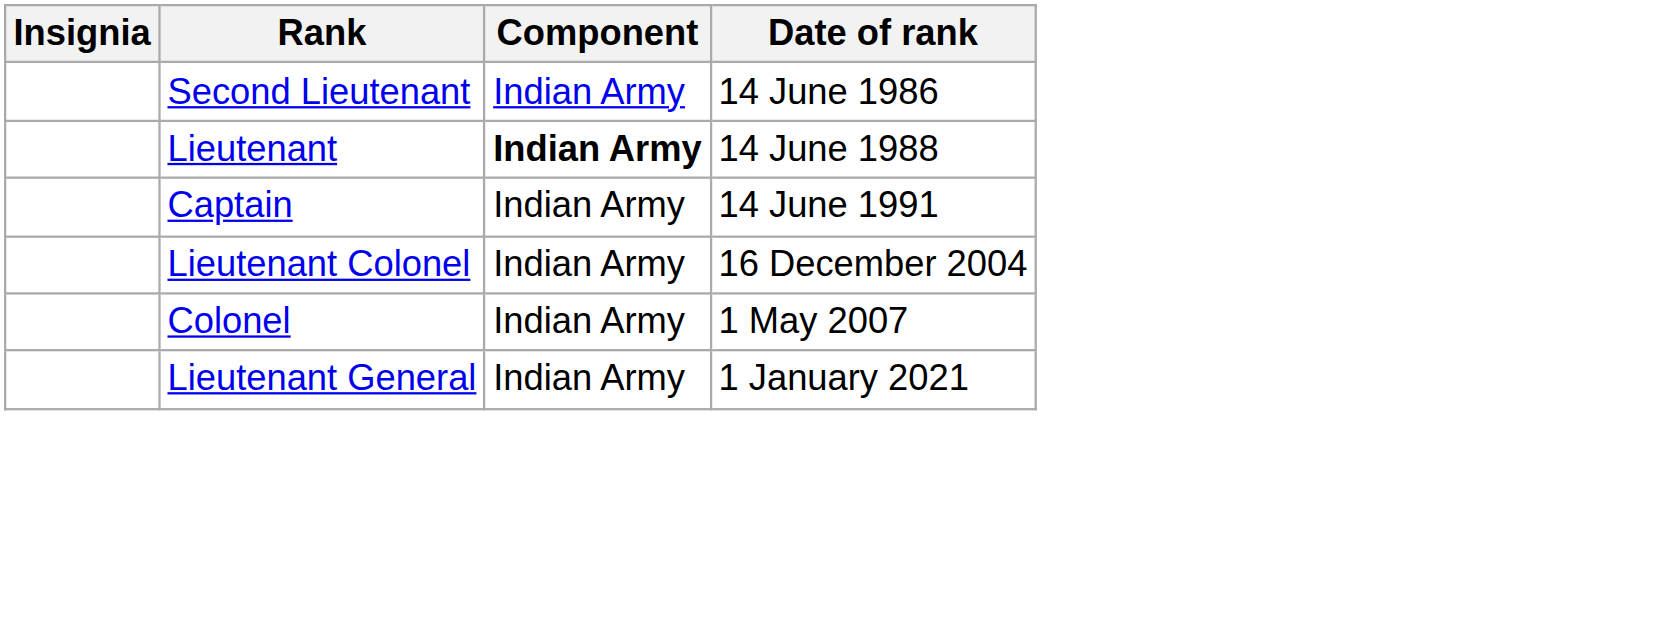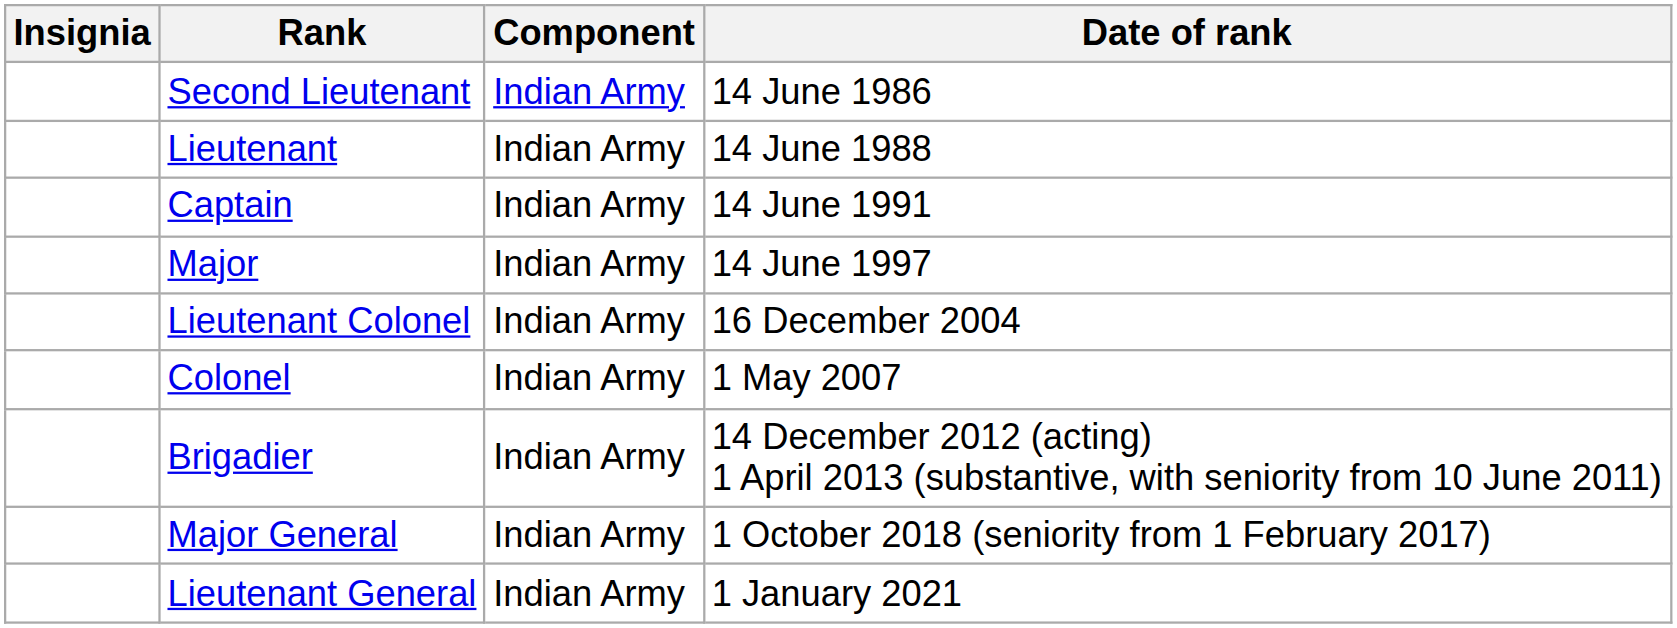Lieutenant | Component: bold -> normal
+ row: Major | Indian Army | 14 June 1997
+ row: Brigadier | Indian Army | 14 December 2012 (acting) 1 April 2013 (substantive, with seniority from 10 June 2011)
+ row: Major General | Indian Army | 1 October 2018 (seniority from 1 February 2017)
